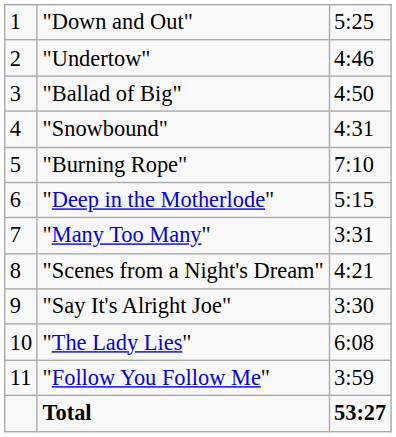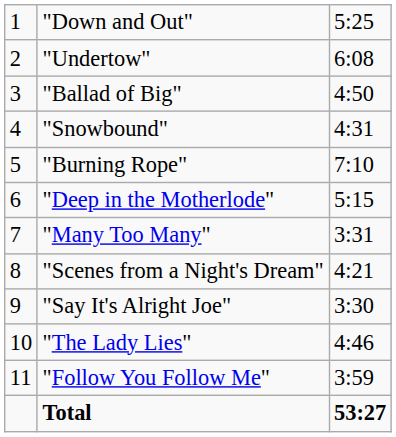"Undertow" | column 3: 4:46 -> 6:08
"The Lady Lies" | column 3: 6:08 -> 4:46
